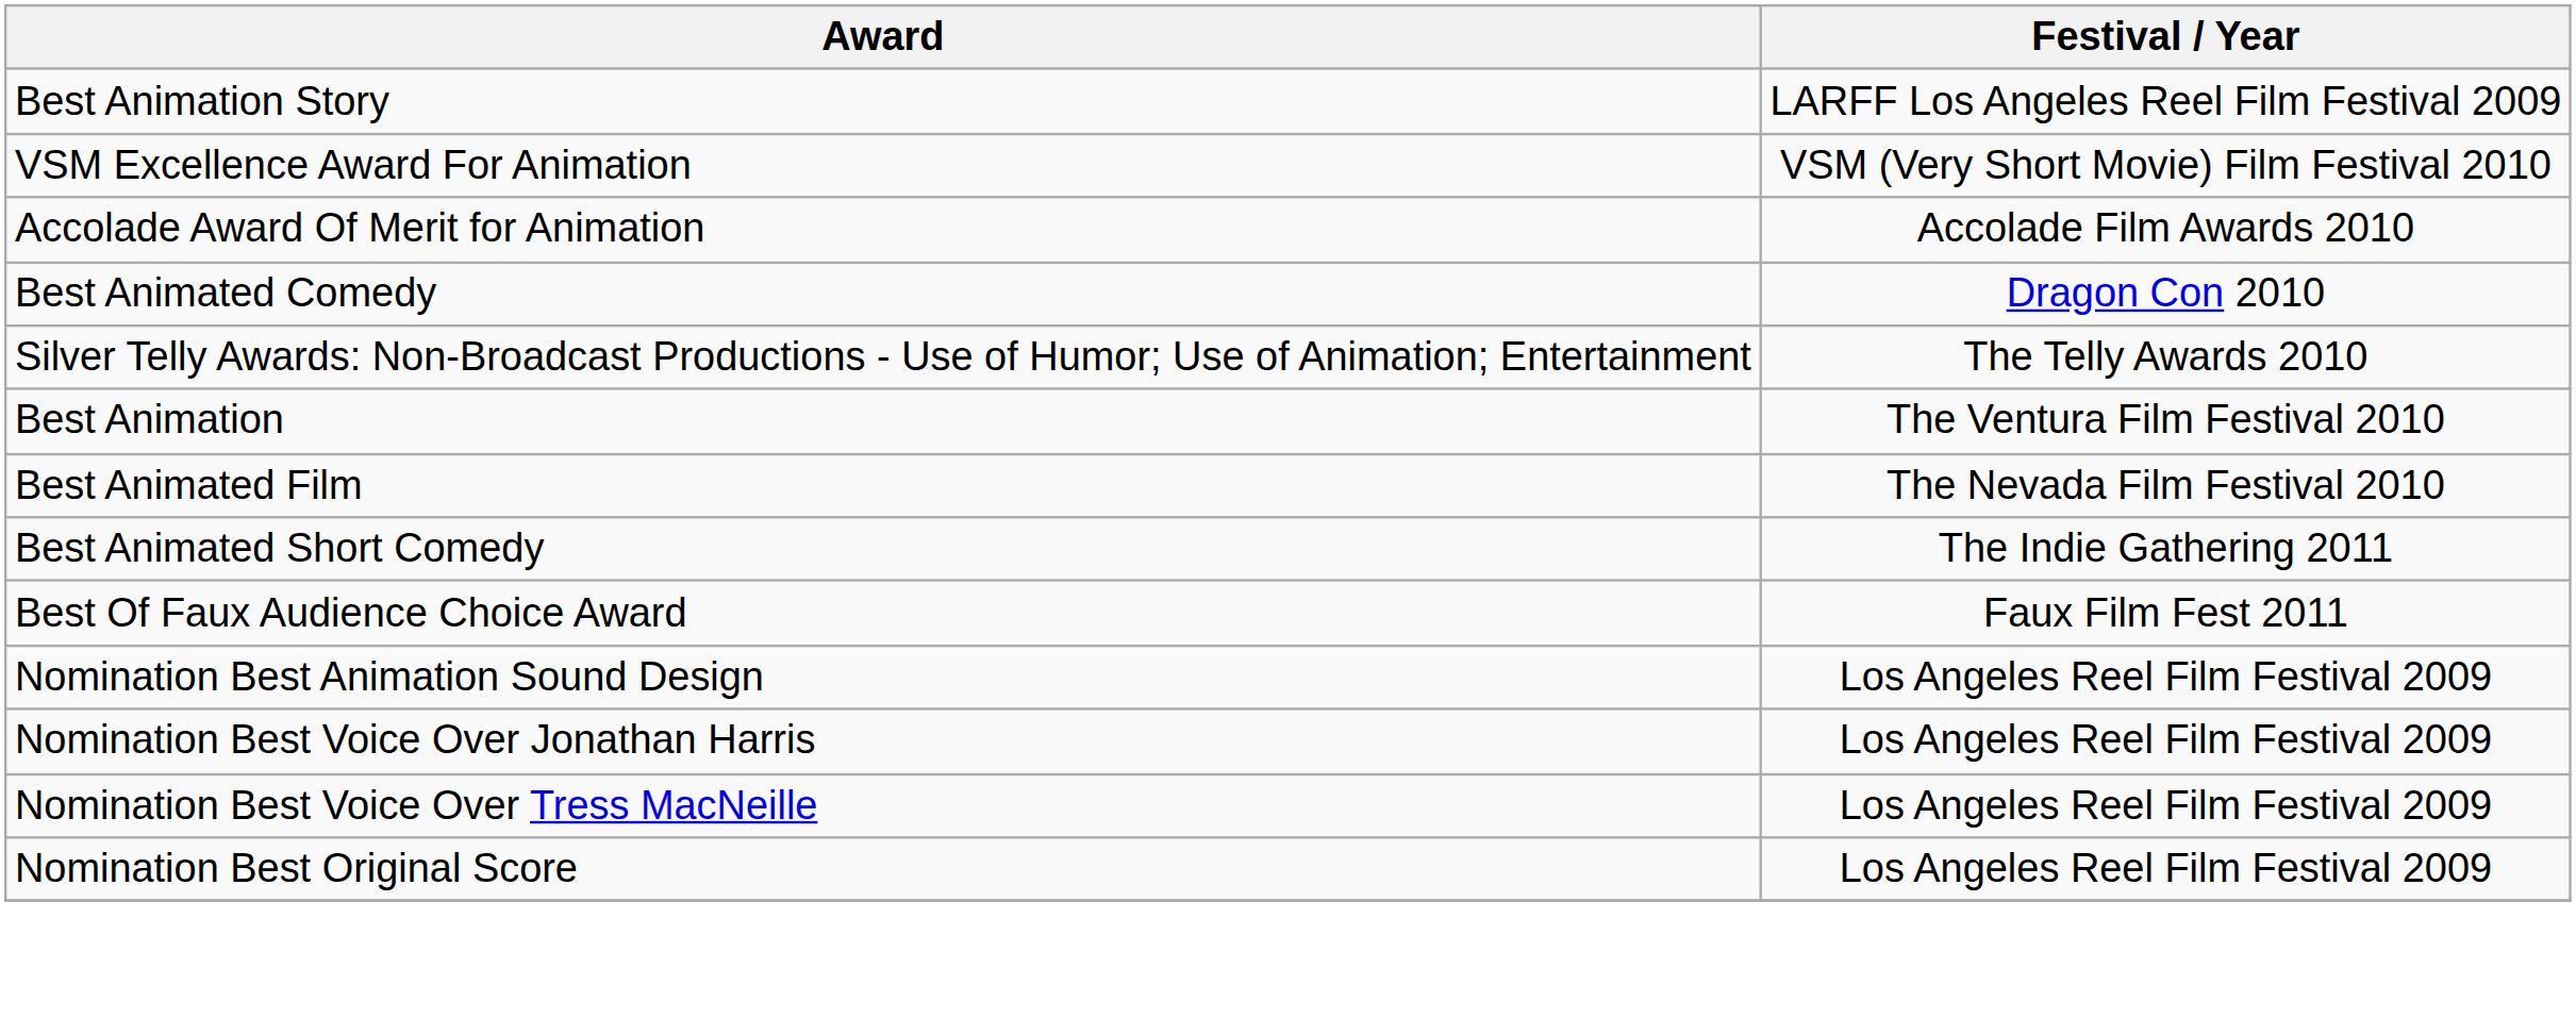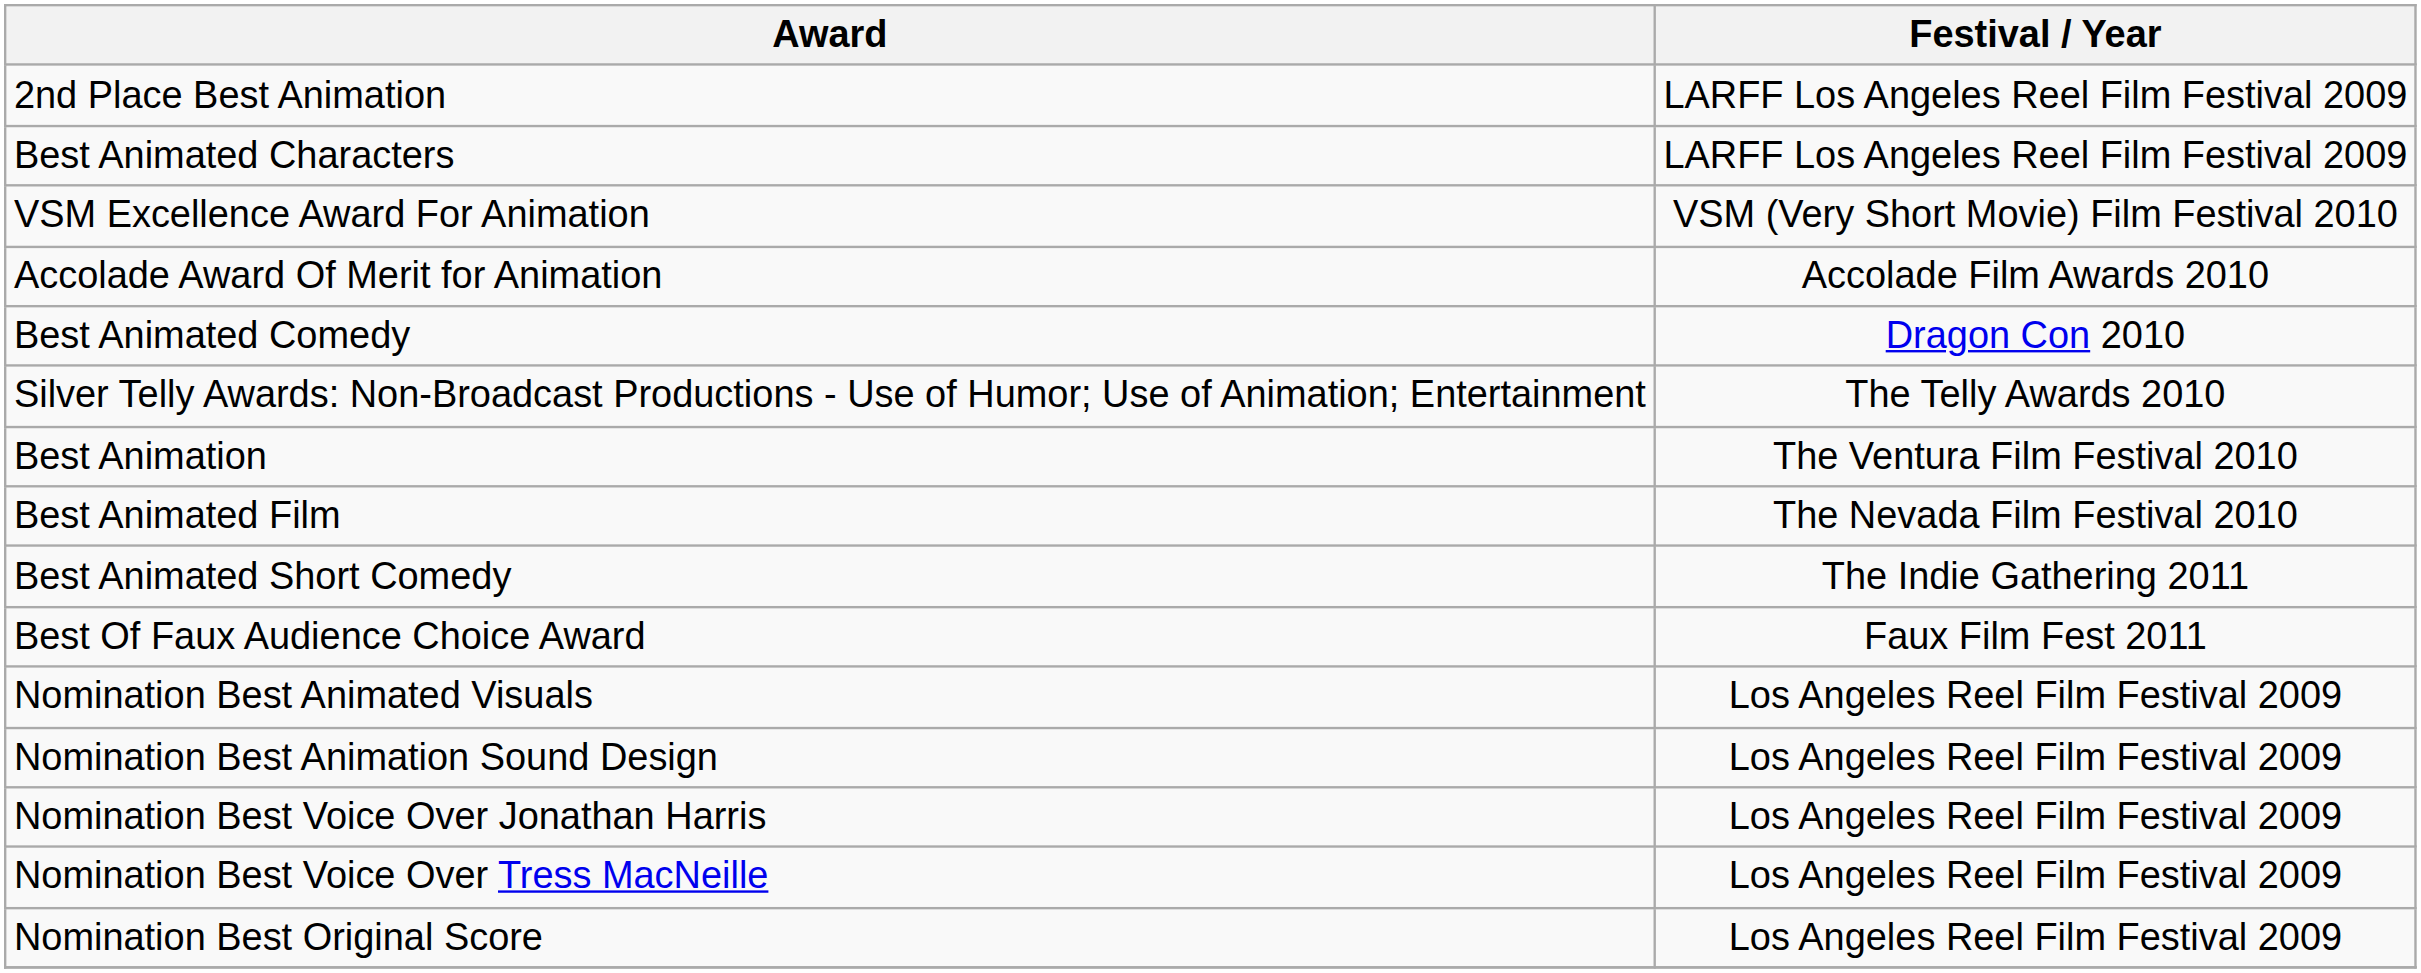+ row: 2nd Place Best Animation | LARFF Los Angeles Reel Film Festival 2009
+ row: Best Animated Characters | LARFF Los Angeles Reel Film Festival 2009
- row: Best Animation Story | LARFF Los Angeles Reel Film Festival 2009
+ row: Nomination Best Animated Visuals | Los Angeles Reel Film Festival 2009
